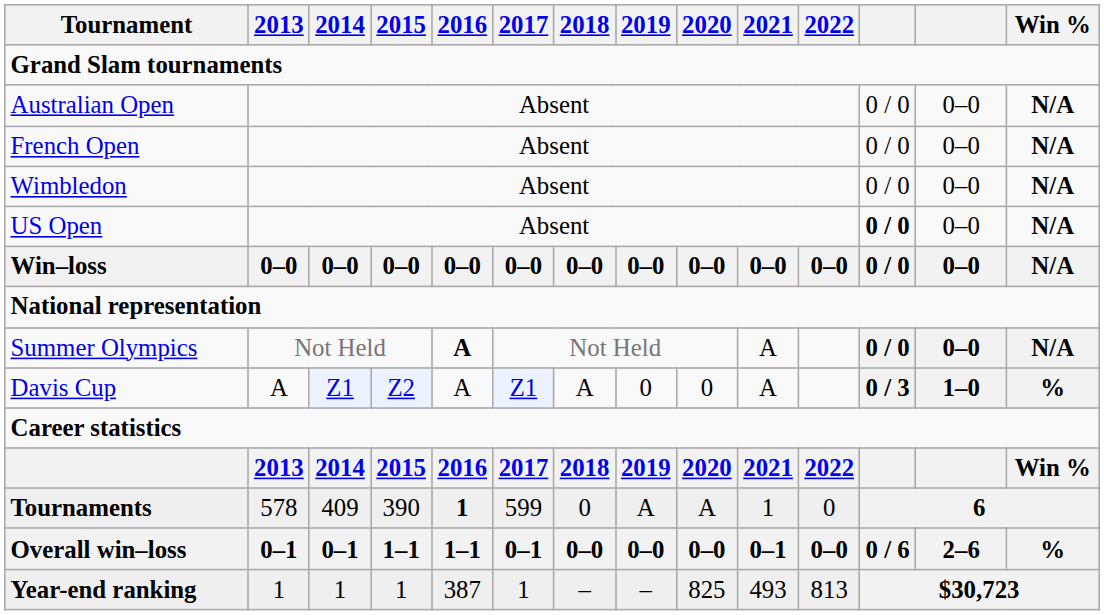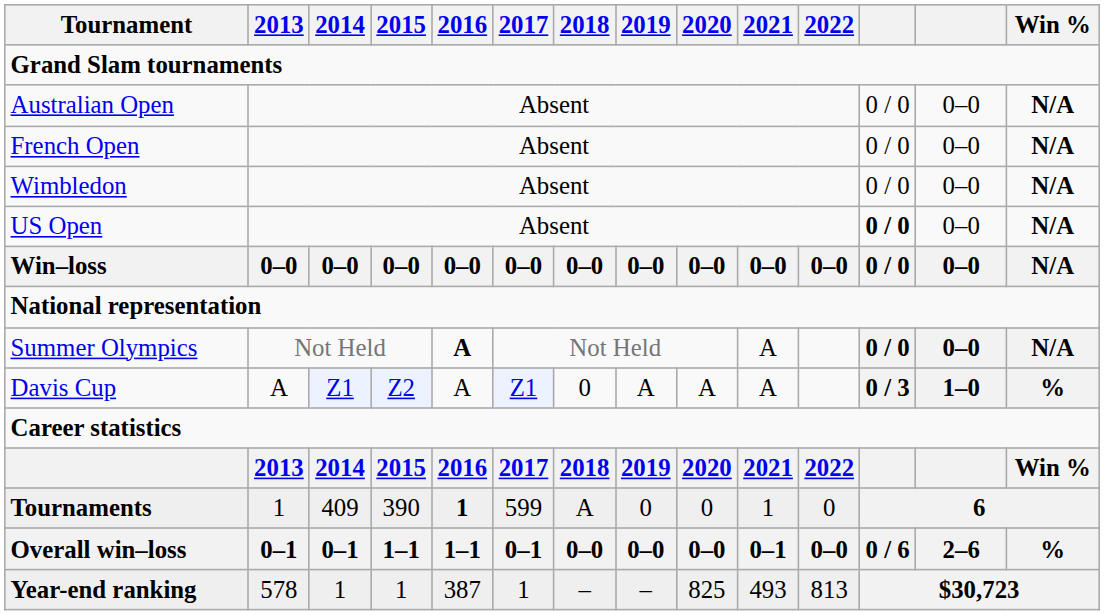Davis Cup | 2018: A -> 0
Davis Cup | 2019: 0 -> A
Davis Cup | 2020: 0 -> A
Tournaments | 2013: 578 -> 1
Tournaments | 2018: 0 -> A
Tournaments | 2019: A -> 0
Tournaments | 2020: A -> 0
Year-end ranking | 2013: 1 -> 578
